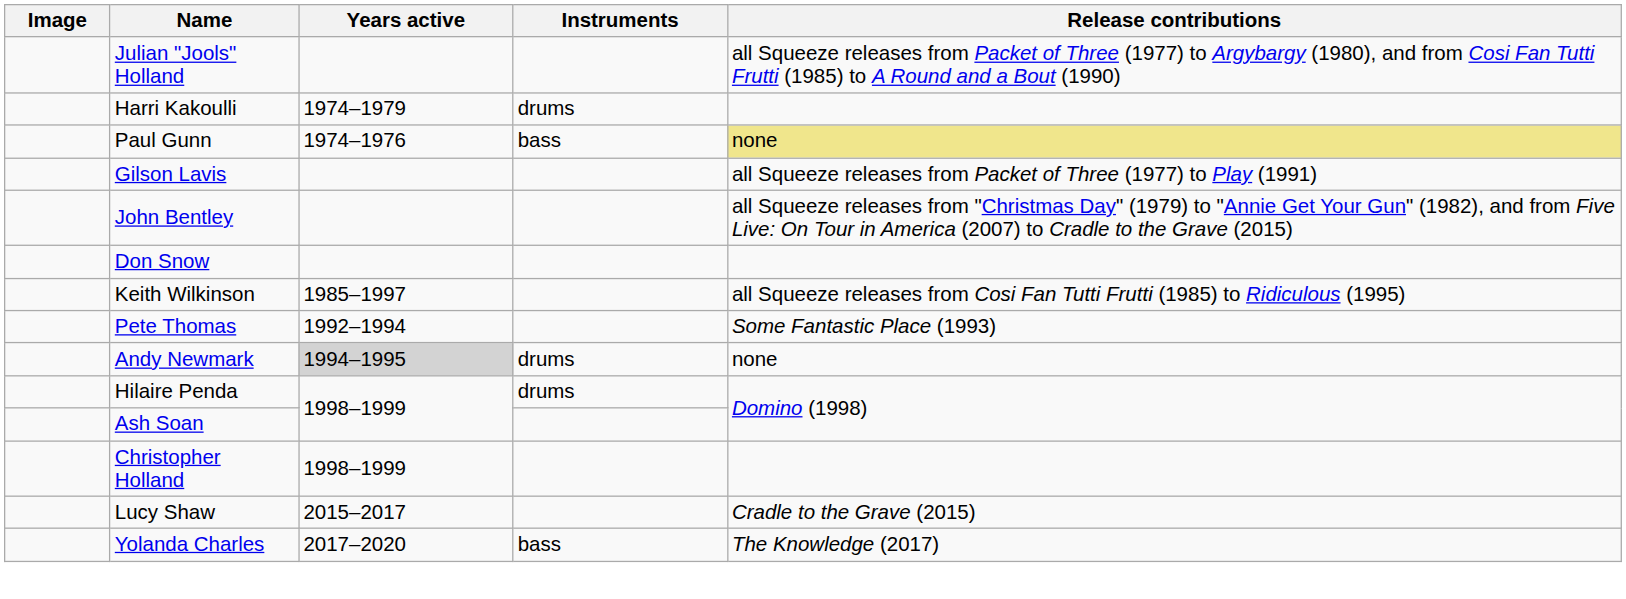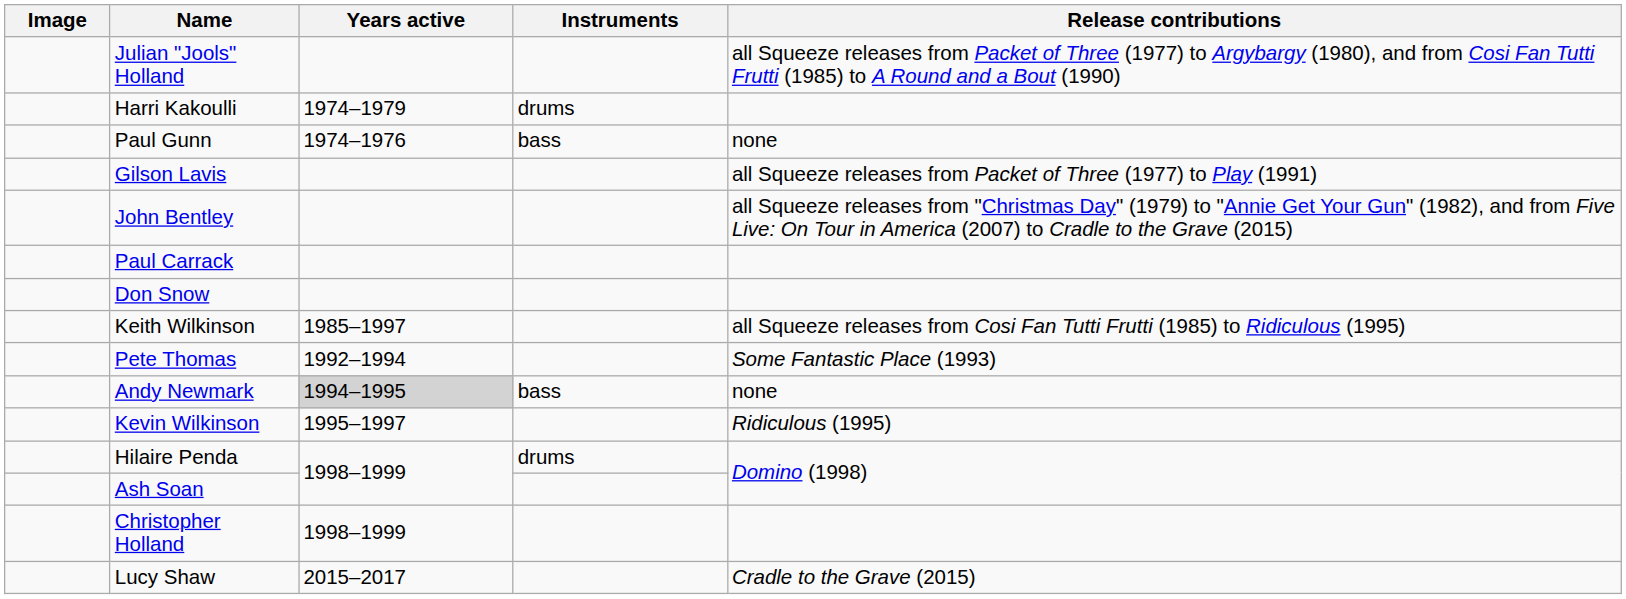Paul Gunn | Release contributions: khaki background -> no background
+ row: Paul Carrack
Andy Newmark | Instruments: drums -> bass
+ row: Kevin Wilkinson | 1995–1997 | Ridiculous (1995)
- row: Yolanda Charles | 2017–2020 | bass | The Knowledge (2017)
